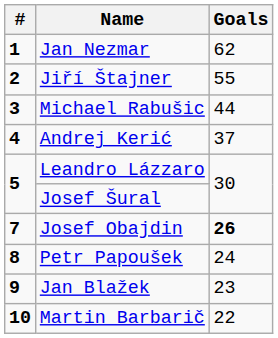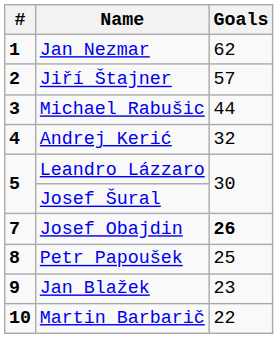Jiří Štajner | Goals: 55 -> 57
Andrej Kerić | Goals: 37 -> 32
Petr Papoušek | Goals: 24 -> 25
